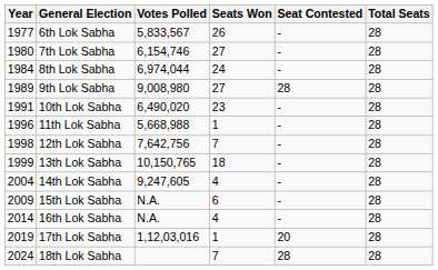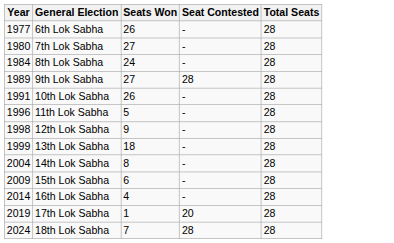- column: Votes Polled | 5,833,567 | 6,154,746 | 6,974,044 | 9,008,980 | 6,490,020 | 5,668,988 | 7,642,756 | 10,150,765 | 9,247,605 | N.A. | N.A. | 1,12,03,016
10th Lok Sabha | Seats Won: 23 -> 26
11th Lok Sabha | Seats Won: 1 -> 5
12th Lok Sabha | Seats Won: 7 -> 9
14th Lok Sabha | Seats Won: 4 -> 8
